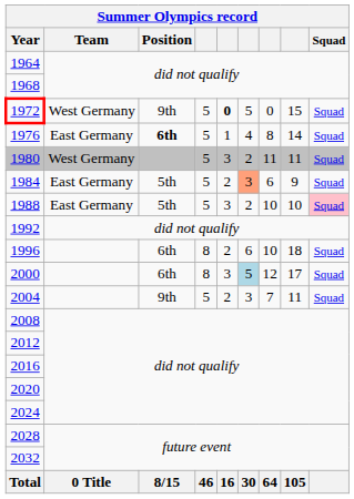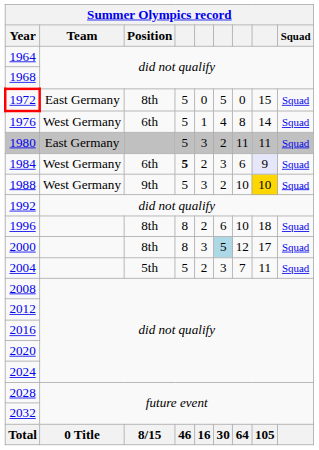1972 | Team: West Germany -> East Germany
1972 | Position: 9th -> 8th
1972 | column 5: bold -> normal
1976 | Team: East Germany -> West Germany
1976 | Position: bold -> normal
1980 | Team: West Germany -> East Germany
1984 | Team: East Germany -> West Germany
1984 | Position: 5th -> 6th
1984 | column 4: normal -> bold
1984 | column 6: lightsalmon background -> no background
1984 | column 8: no background -> lavender background
1988 | Team: East Germany -> West Germany
1988 | Position: 5th -> 9th
1988 | column 8: no background -> gold background
1988 | Squad: pink background -> no background
1996 | Position: 6th -> 8th
2000 | Position: 6th -> 8th
2004 | Position: 9th -> 5th
